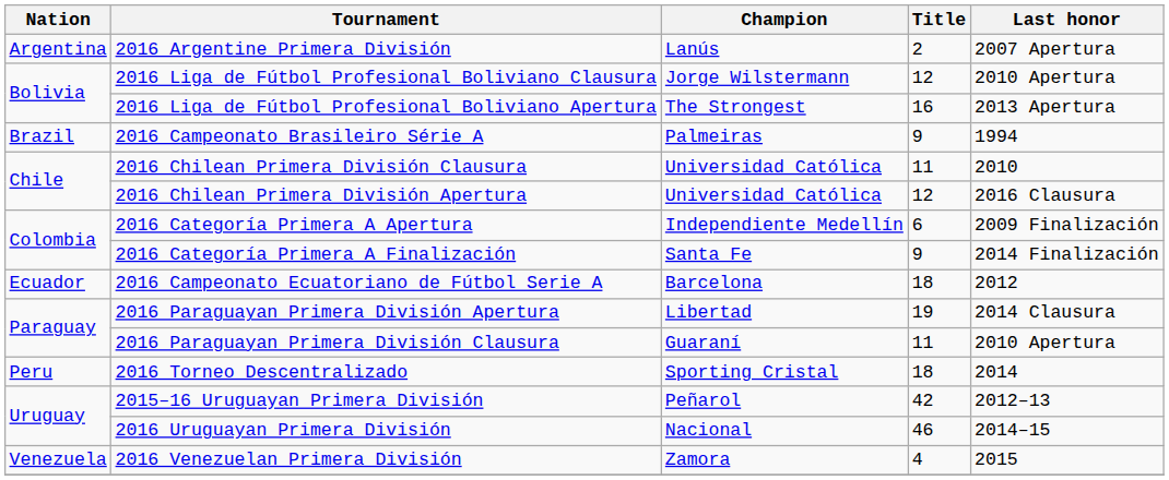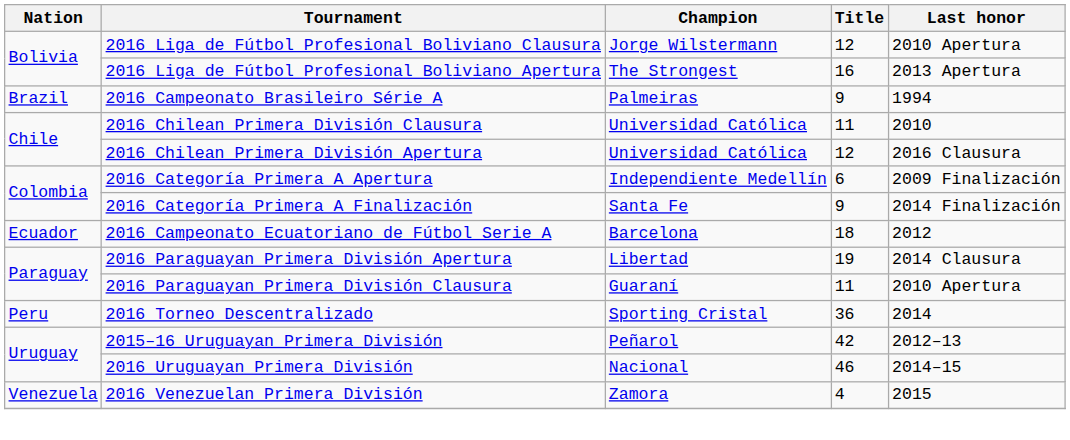- row: Argentina | 2016 Argentine Primera División | Lanús | 2 | 2007 Apertura
2016 Torneo Descentralizado | Title: 18 -> 36
